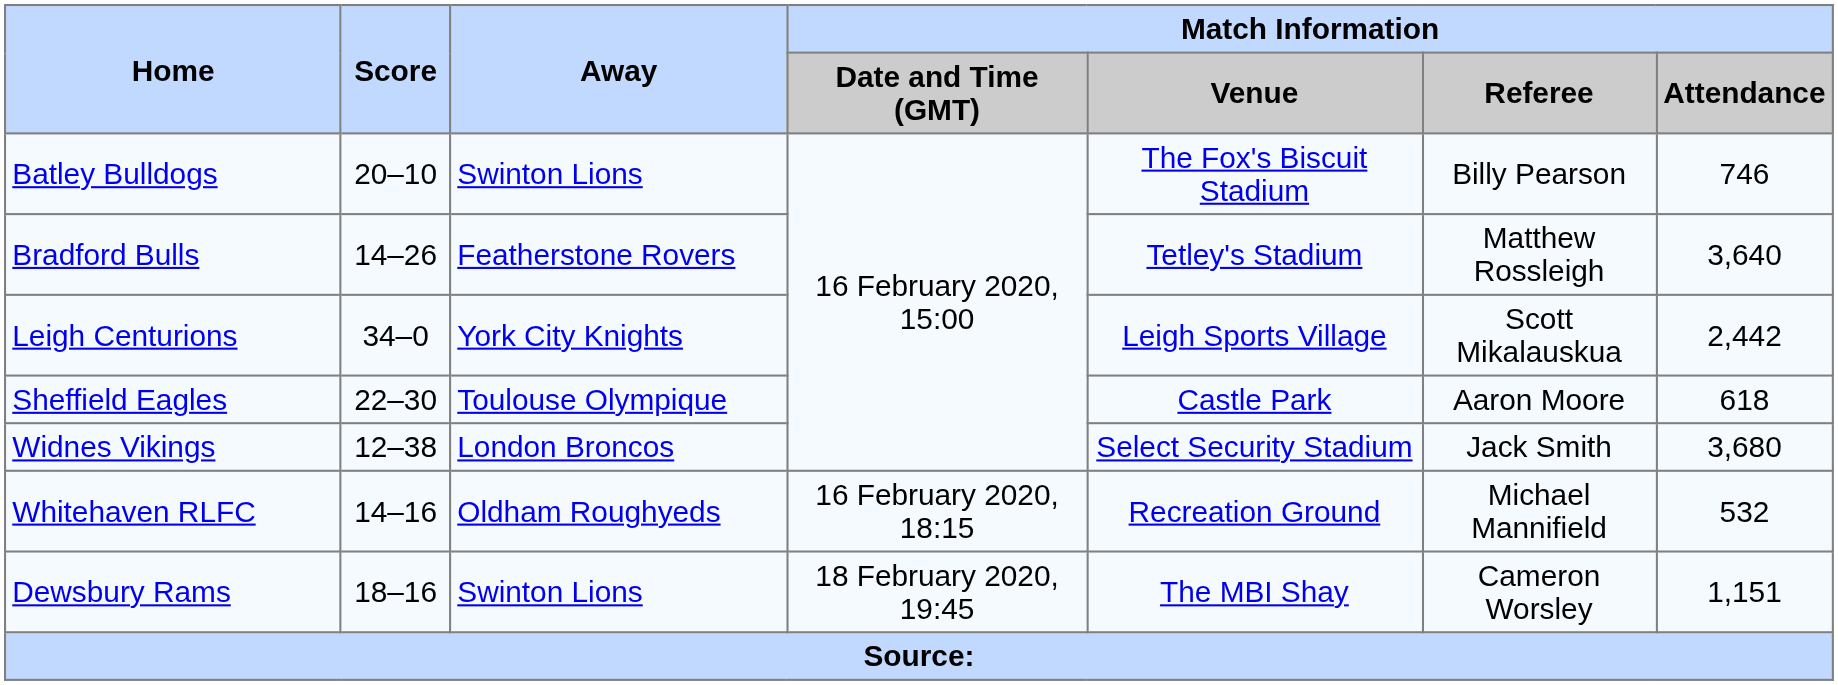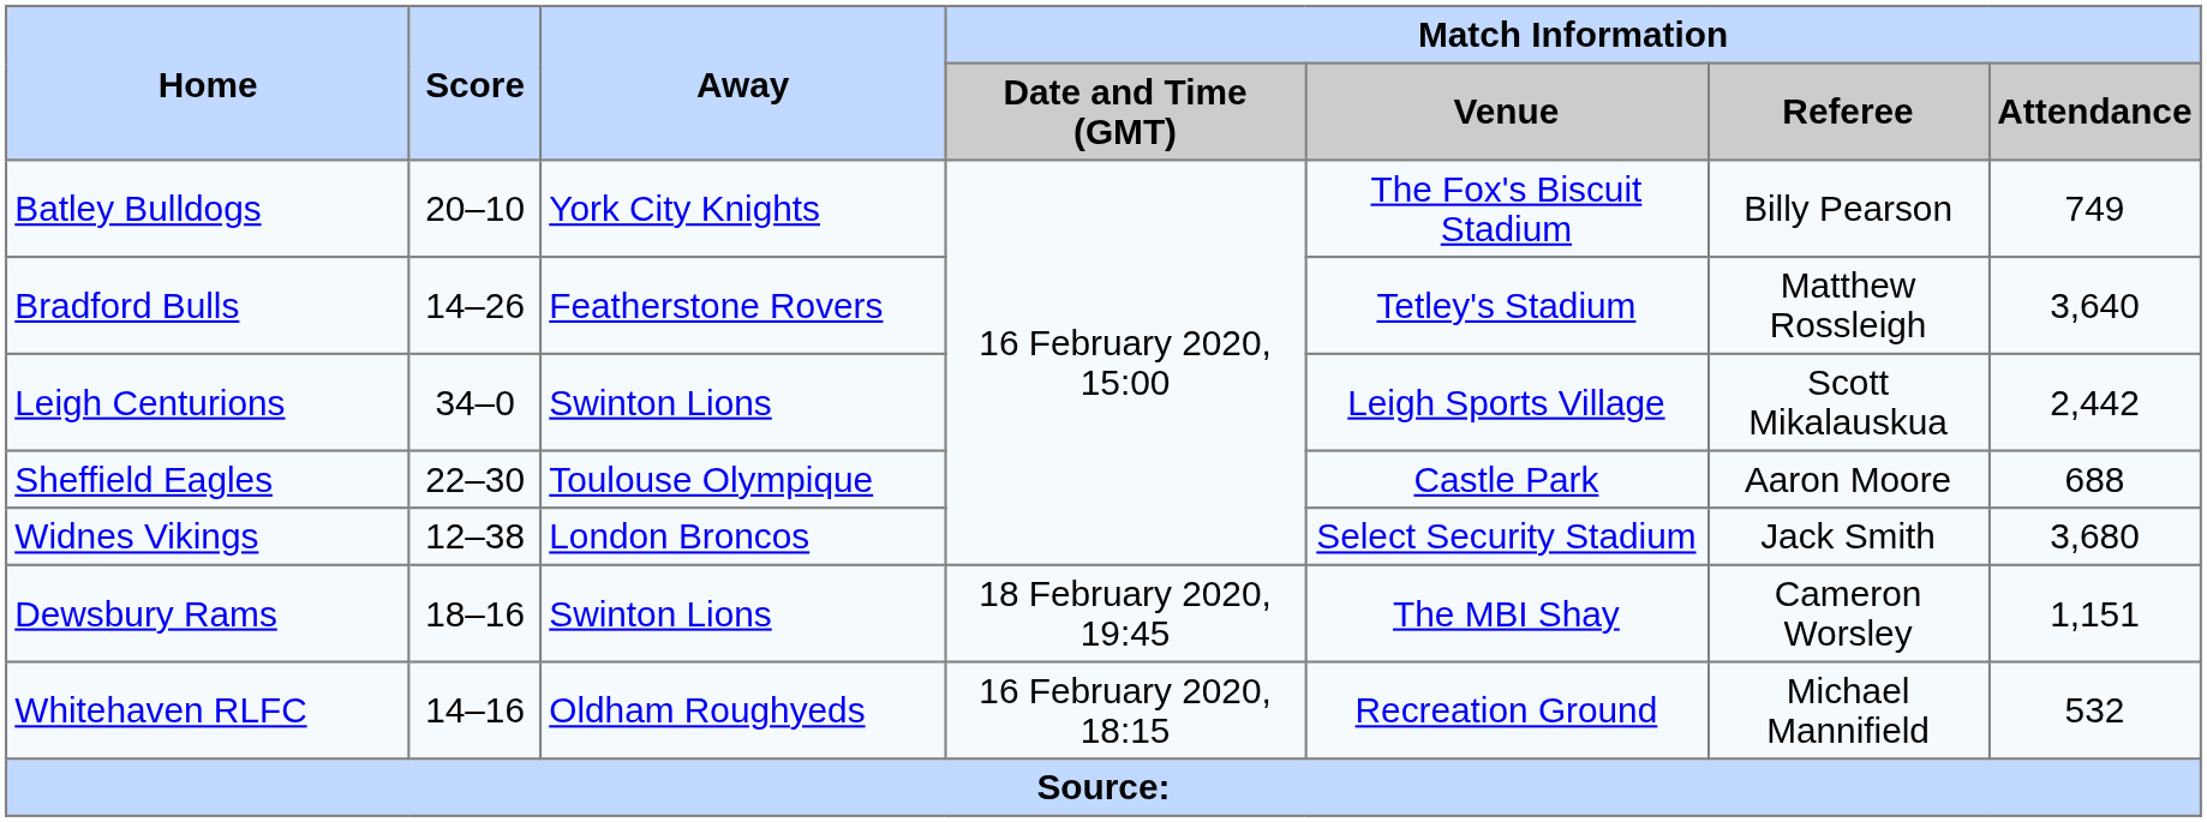Batley Bulldogs | Away: Swinton Lions -> York City Knights
Batley Bulldogs | Match Information / Attendance: 746 -> 749
Leigh Centurions | Away: York City Knights -> Swinton Lions
Sheffield Eagles | Match Information / Attendance: 618 -> 688
rows swapped: Whitehaven RLFC <-> Dewsbury Rams
